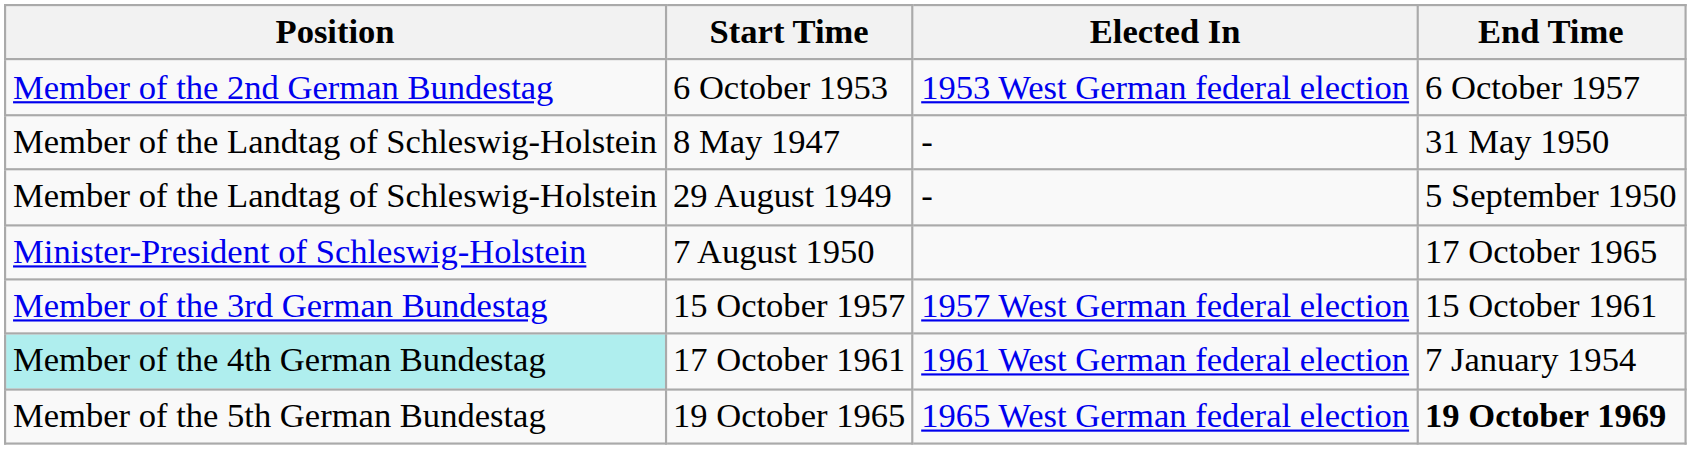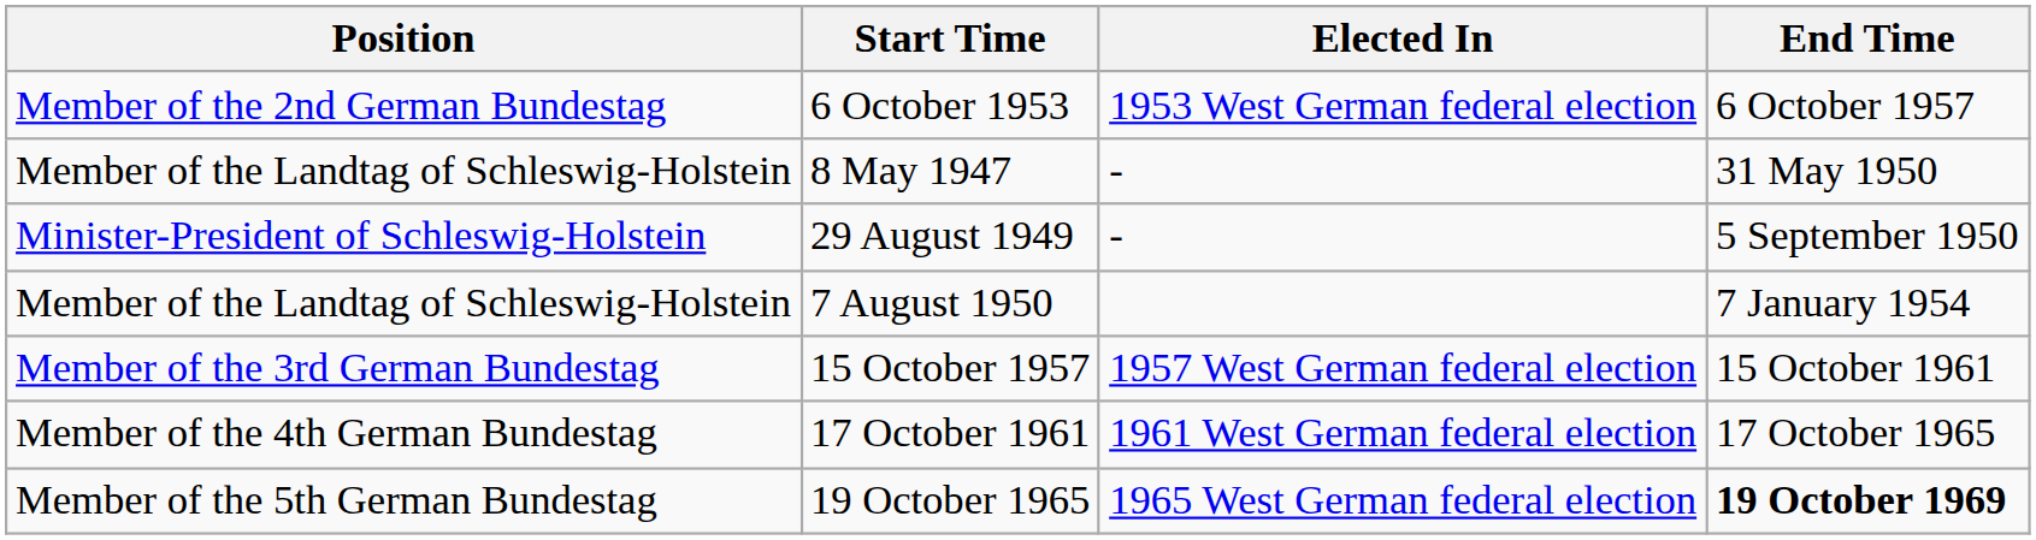29 August 1949 | Position: Member of the Landtag of Schleswig-Holstein -> Minister-President of Schleswig-Holstein
7 August 1950 | Position: Minister-President of Schleswig-Holstein -> Member of the Landtag of Schleswig-Holstein
7 August 1950 | End Time: 17 October 1965 -> 7 January 1954
17 October 1961 | Position: paleturquoise background -> no background
17 October 1961 | End Time: 7 January 1954 -> 17 October 1965
